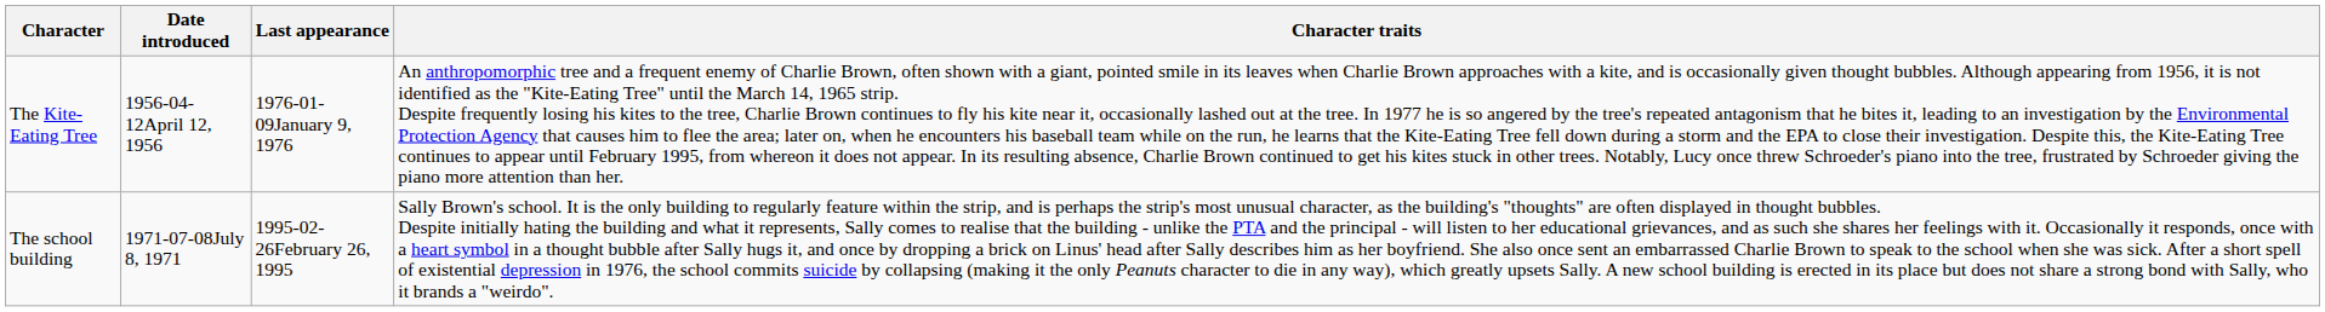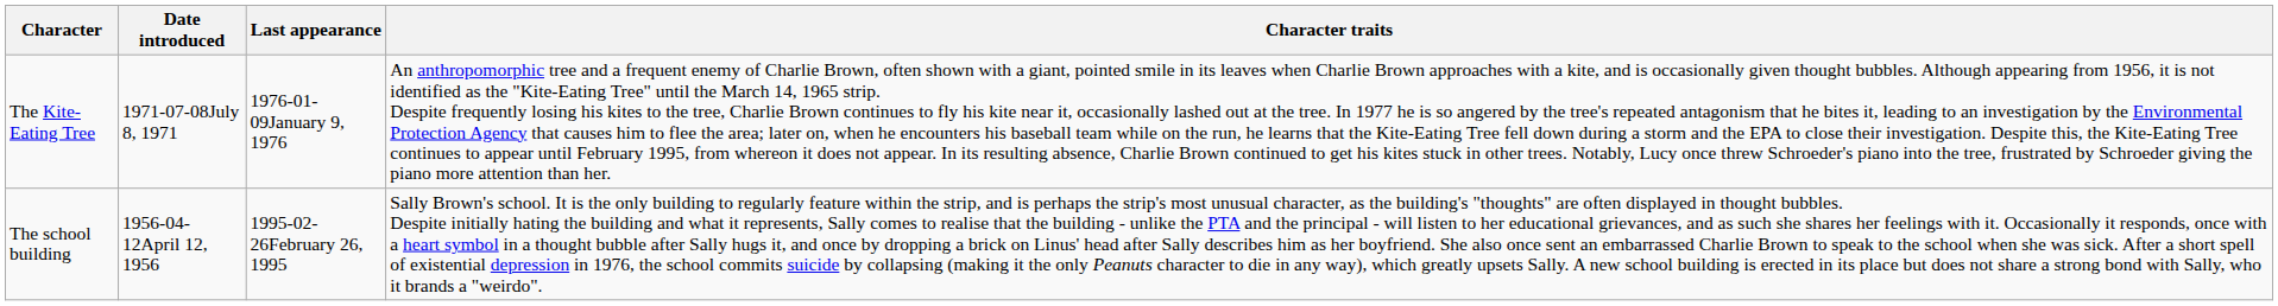The Kite-Eating Tree | Date introduced: 1956-04-12April 12, 1956 -> 1971-07-08July 8, 1971
The school building | Date introduced: 1971-07-08July 8, 1971 -> 1956-04-12April 12, 1956
